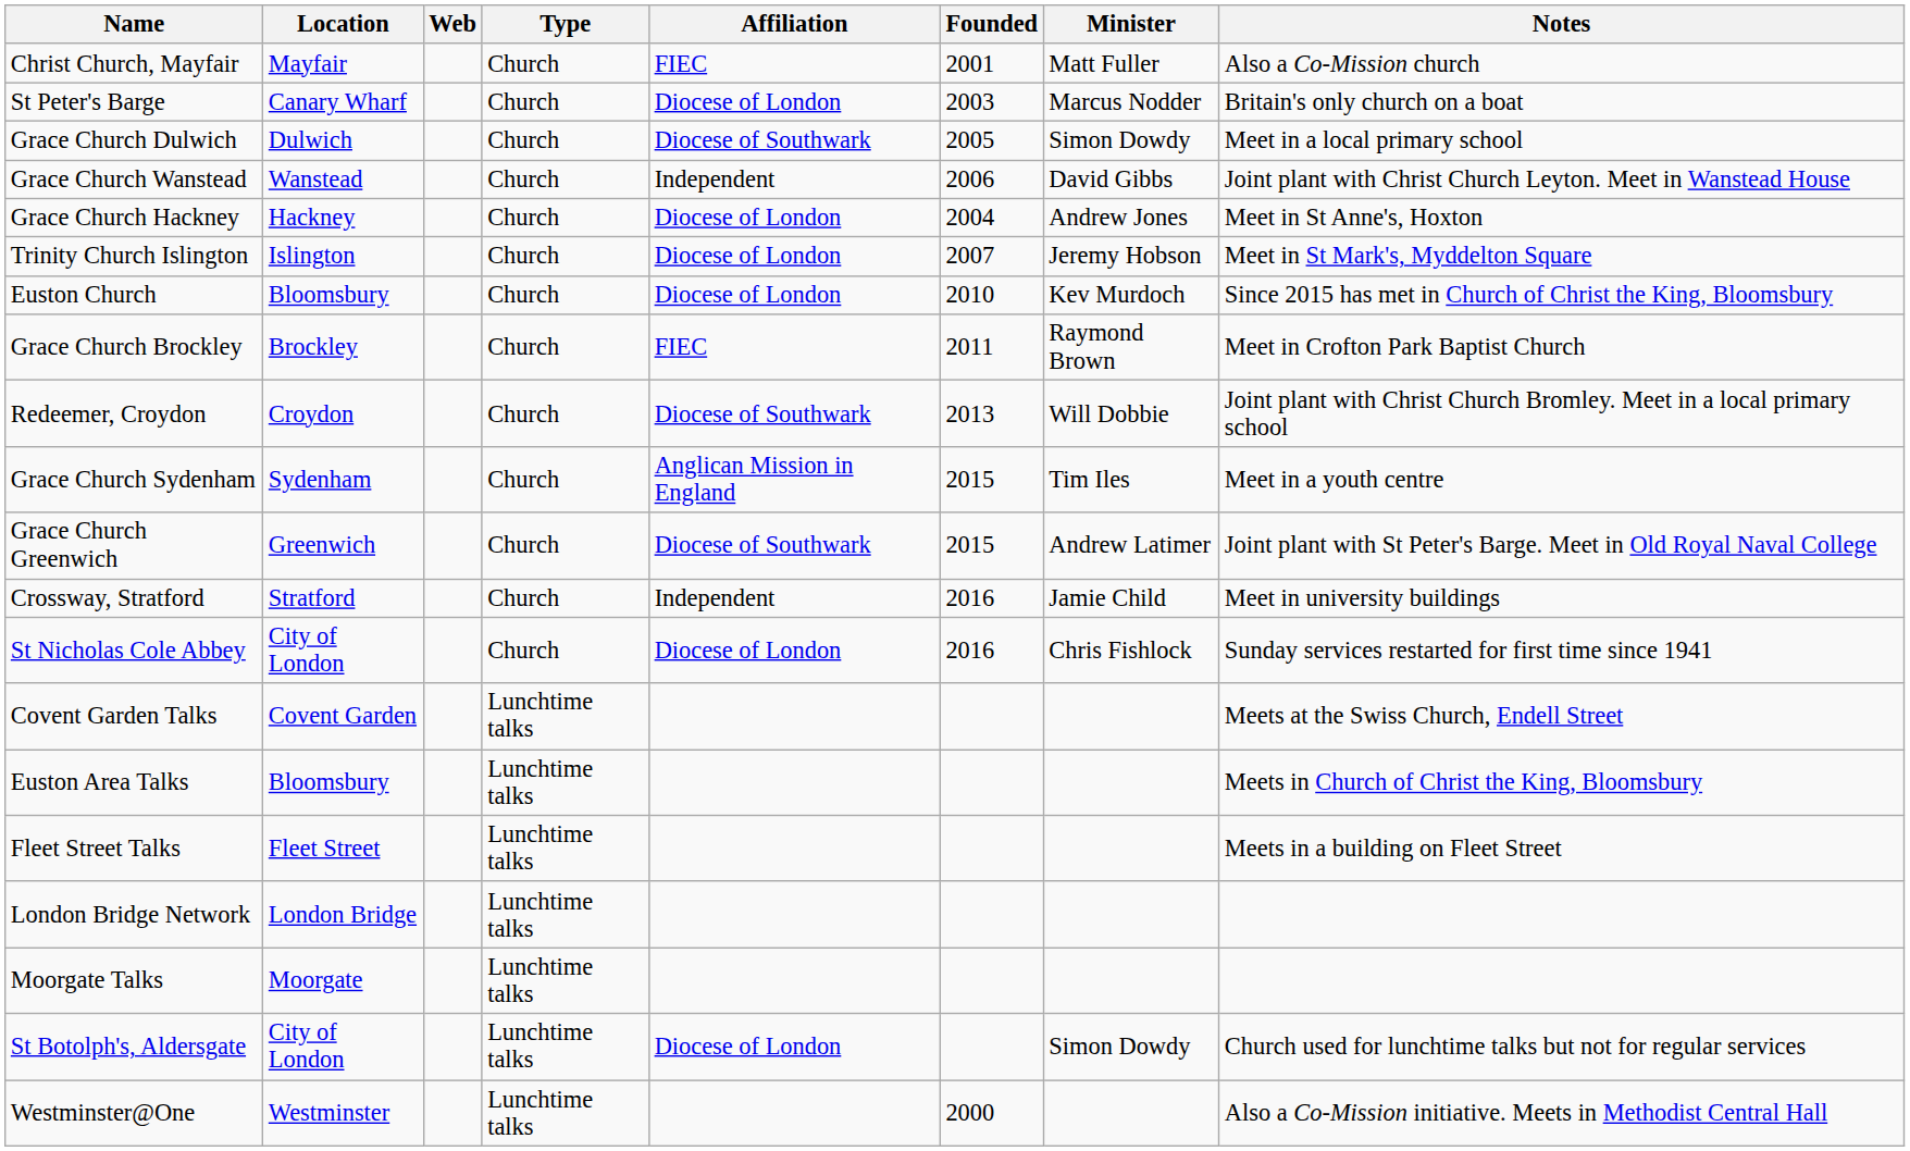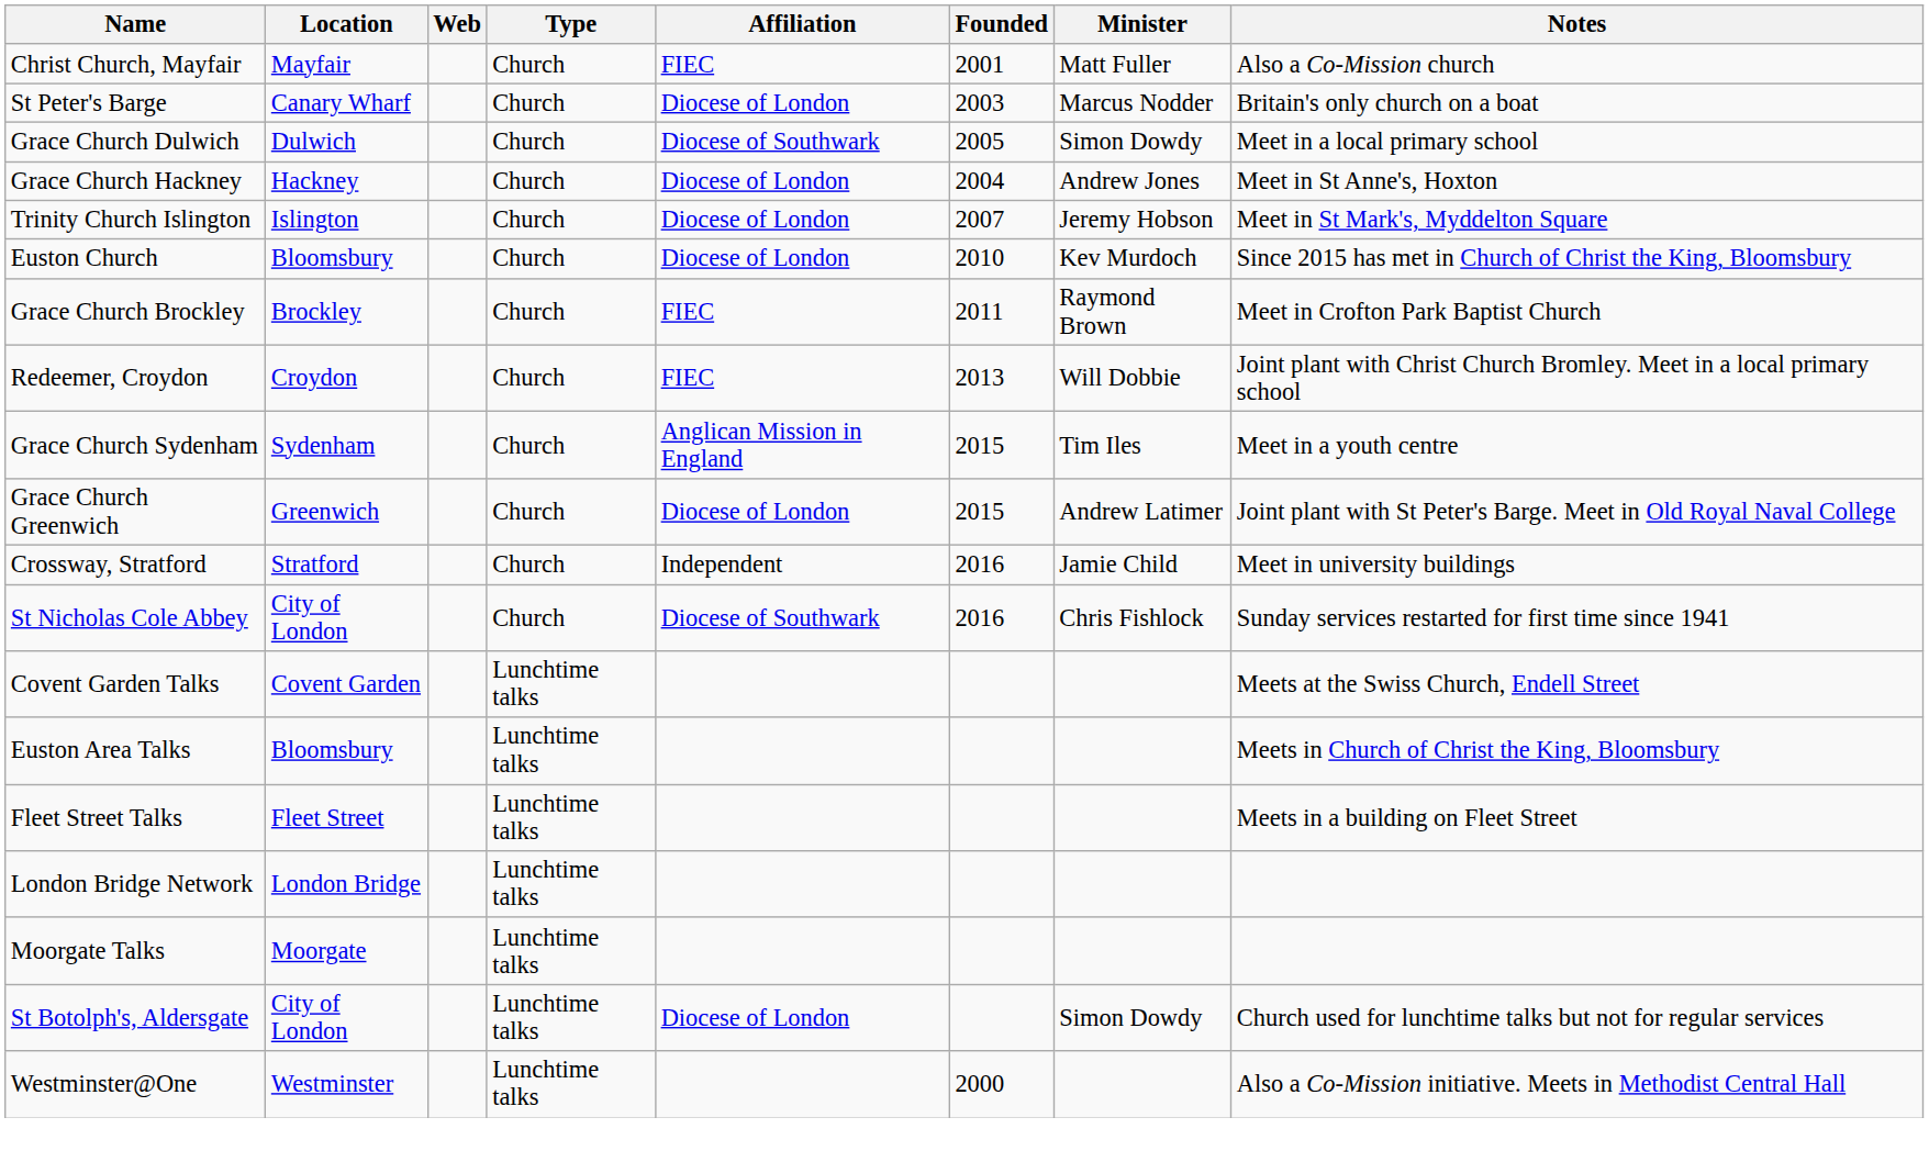- row: Grace Church Wanstead | Wanstead | Church | Independent | 2006 | David Gibbs | Joint plant with Christ Church Leyton. Meet in Wanstead House
Redeemer, Croydon | Affiliation: Diocese of Southwark -> FIEC
Grace Church Greenwich | Affiliation: Diocese of Southwark -> Diocese of London
St Nicholas Cole Abbey | Affiliation: Diocese of London -> Diocese of Southwark
